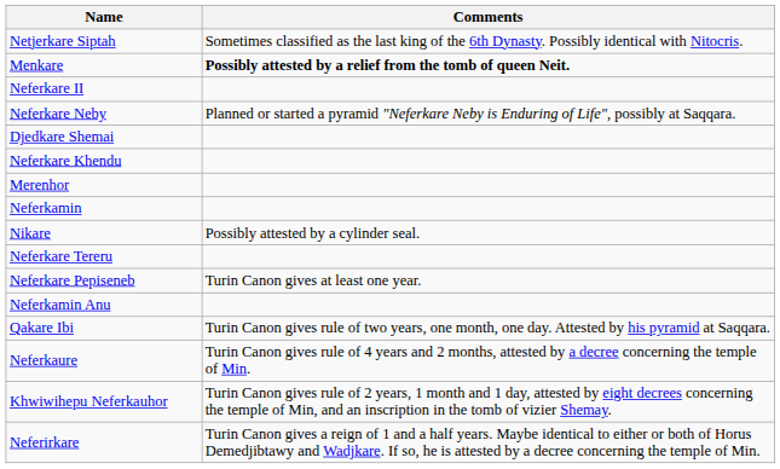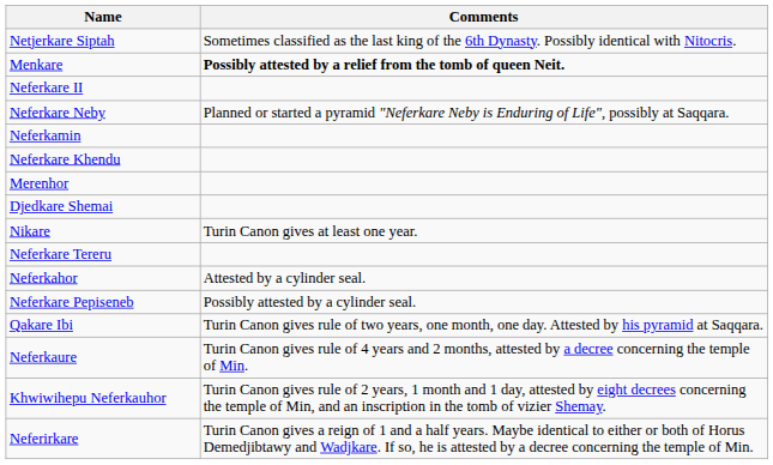rows swapped: Djedkare Shemai <-> Neferkamin
Nikare | Comments: Possibly attested by a cylinder seal. -> Turin Canon gives at least one year.
+ row: Neferkahor | Attested by a cylinder seal.
Neferkare Pepiseneb | Comments: Turin Canon gives at least one year. -> Possibly attested by a cylinder seal.
- row: Neferkamin Anu
